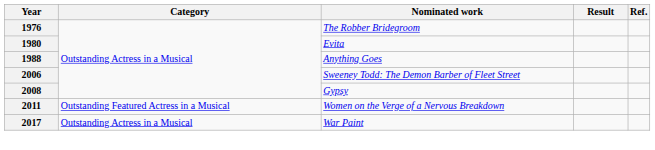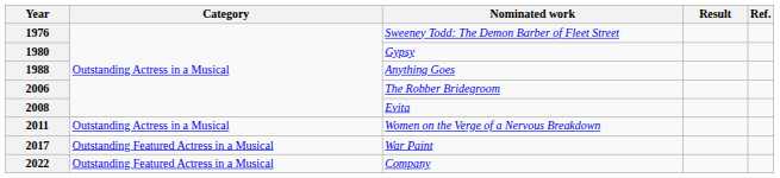1976 | Nominated work: The Robber Bridegroom -> Sweeney Todd: The Demon Barber of Fleet Street
1980 | Nominated work: Evita -> Gypsy
2006 | Nominated work: Sweeney Todd: The Demon Barber of Fleet Street -> The Robber Bridegroom
2008 | Nominated work: Gypsy -> Evita
2011 | Category: Outstanding Featured Actress in a Musical -> Outstanding Actress in a Musical
2017 | Category: Outstanding Actress in a Musical -> Outstanding Featured Actress in a Musical
+ row: 2022 | Outstanding Featured Actress in a Musical | Company
